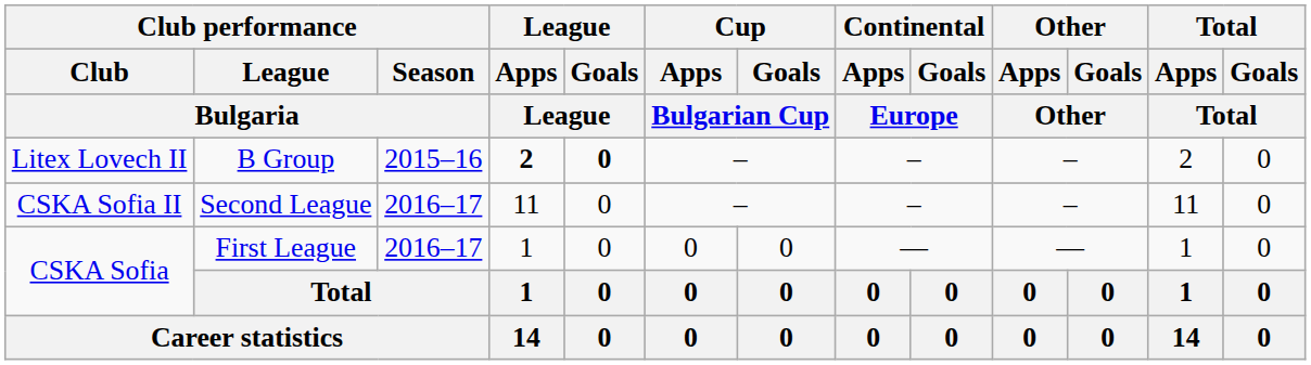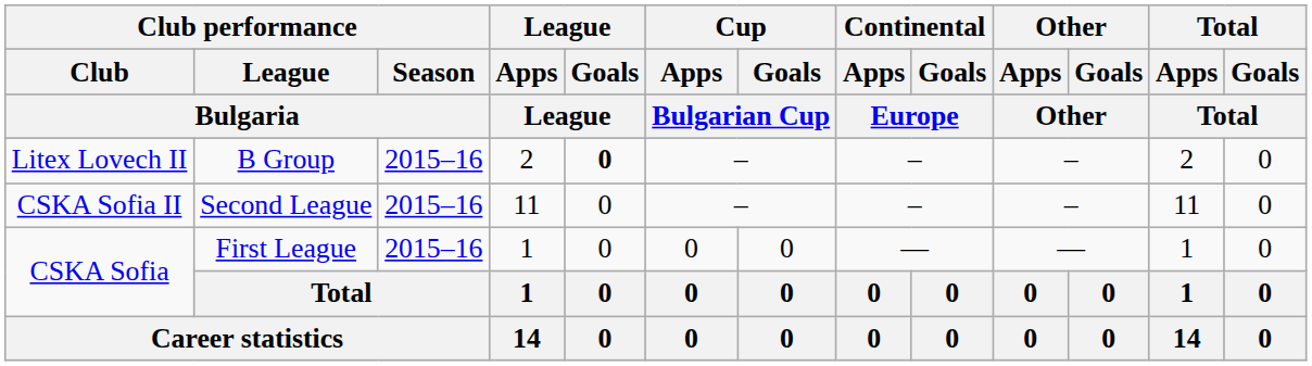Litex Lovech II | League / Apps / League: bold -> normal
CSKA Sofia II | Club performance / Season / Bulgaria: 2016–17 -> 2015–16
CSKA Sofia / First League | Club performance / Season / Bulgaria: 2016–17 -> 2015–16
